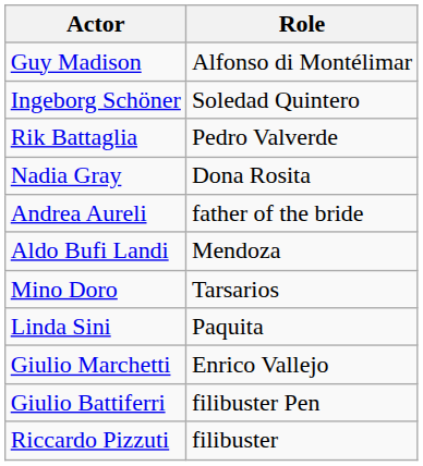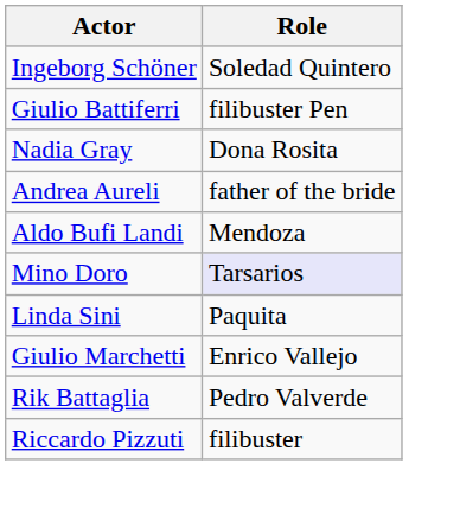- row: Guy Madison | Alfonso di Montélimar
rows swapped: Rik Battaglia <-> Giulio Battiferri
Mino Doro | Role: no background -> lavender background
